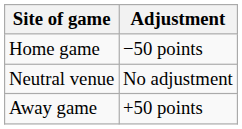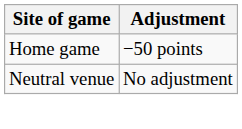- row: Away game | +50 points
